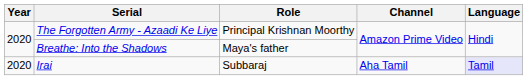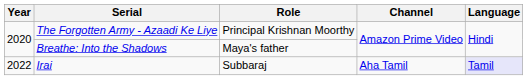Irai | Year: 2020 -> 2022
